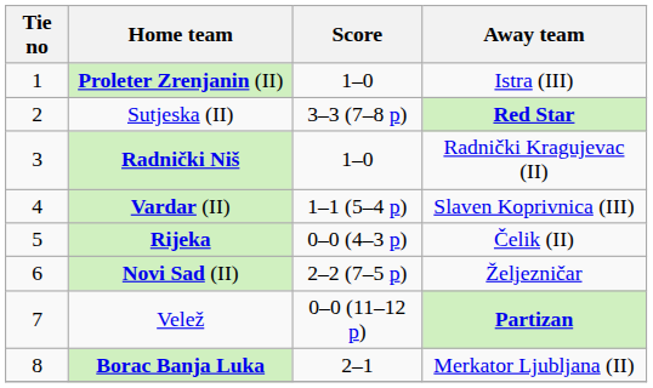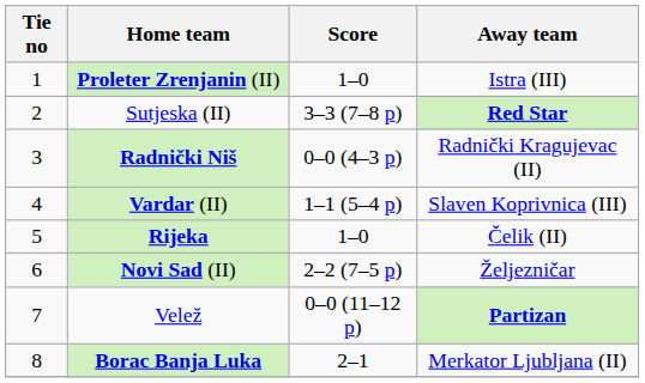Radnički Niš | Score: 1–0 -> 0–0 (4–3 p)
Rijeka | Score: 0–0 (4–3 p) -> 1–0
